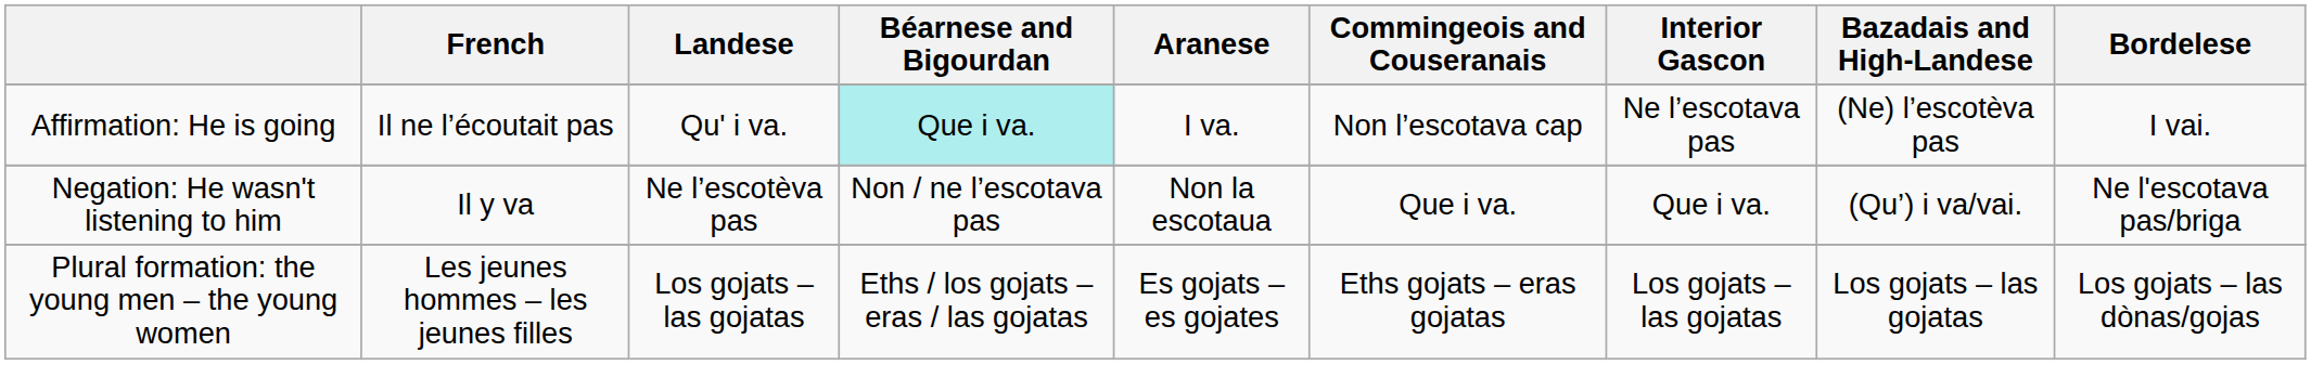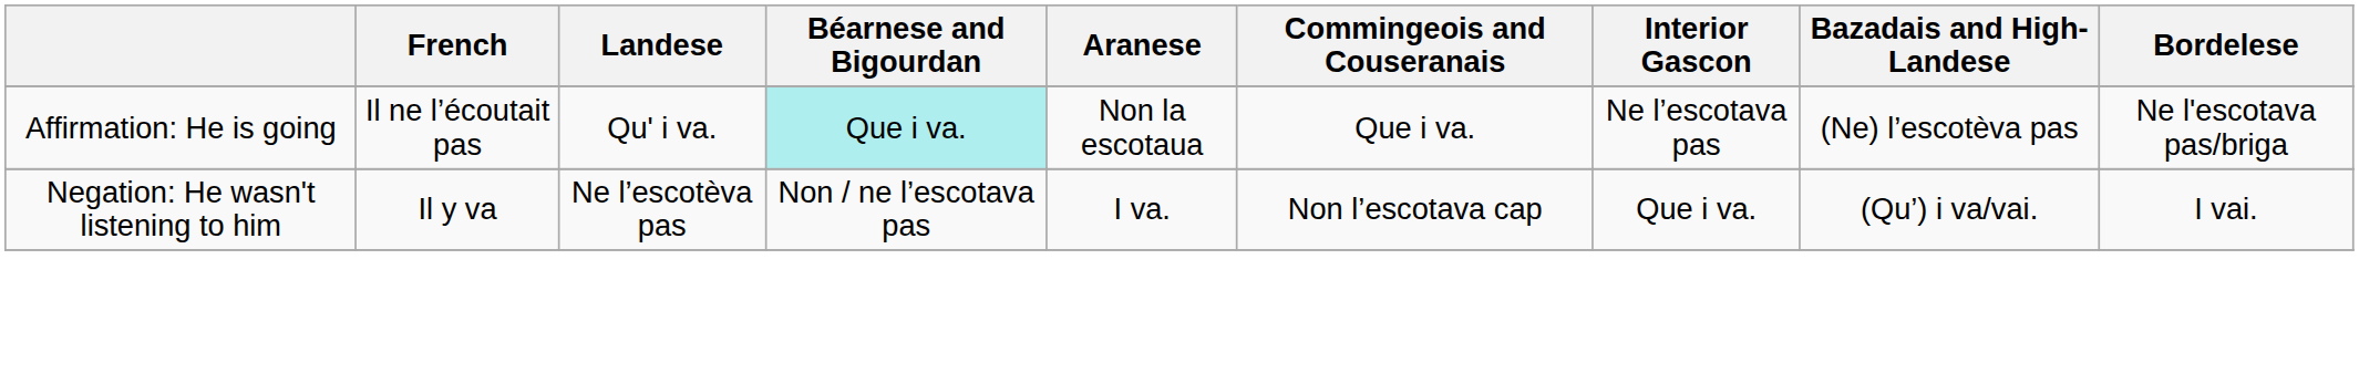Affirmation: He is going | Aranese: I va. -> Non la escotaua
Affirmation: He is going | Commingeois and Couseranais: Non l’escotava cap -> Que i va.
Affirmation: He is going | Bordelese: I vai. -> Ne l'escotava pas/briga
Negation: He wasn't listening to him | Aranese: Non la escotaua -> I va.
Negation: He wasn't listening to him | Commingeois and Couseranais: Que i va. -> Non l’escotava cap
Negation: He wasn't listening to him | Bordelese: Ne l'escotava pas/briga -> I vai.
- row: Plural formation: the young men – the young women | Les jeunes hommes – les jeunes filles | Los gojats – las gojatas | Eths / los gojats – eras / las gojatas | Es gojats – es gojates | Eths gojats – eras gojatas | Los gojats – las gojatas | Los gojats – las gojatas | Los gojats – las dònas/gojas
